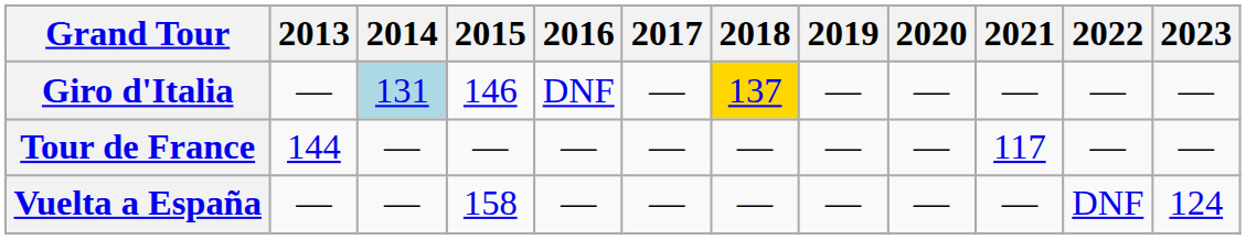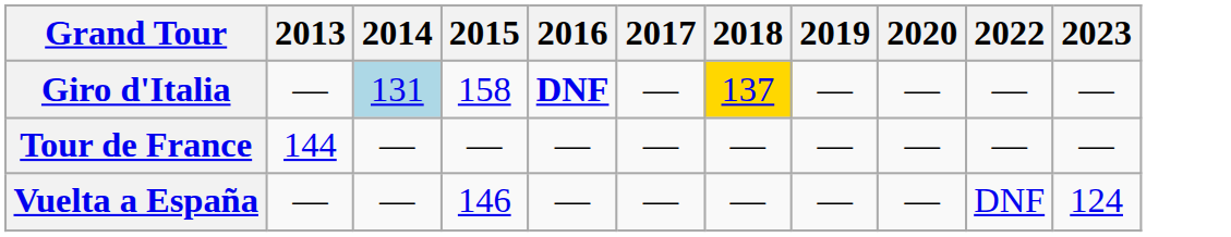- column: 2021 | — | 117 | —
Giro d'Italia | 2015: 146 -> 158
Giro d'Italia | 2016: normal -> bold
Vuelta a España | 2015: 158 -> 146
